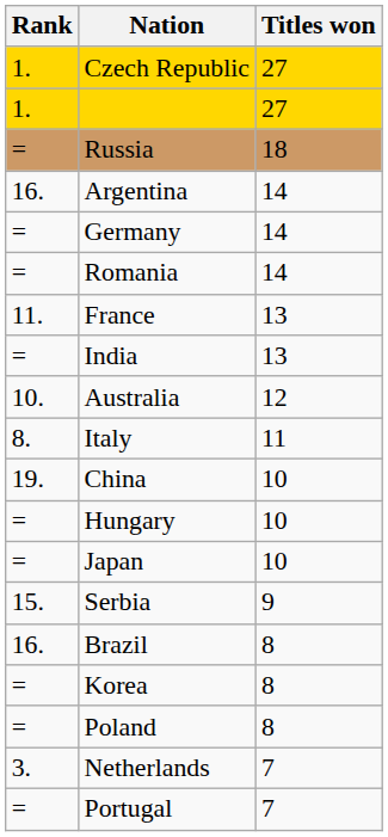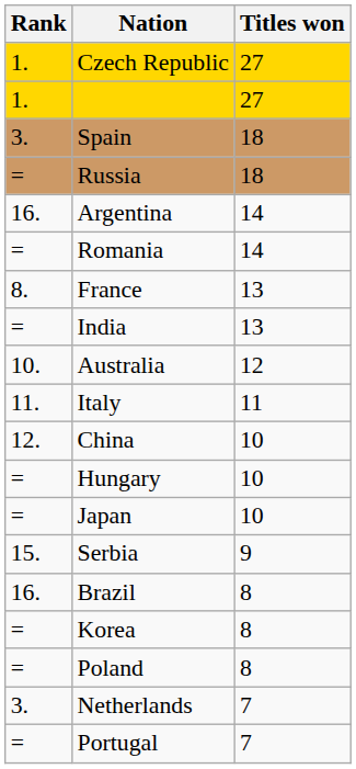+ row: 3. | Spain | 18
- row: = | Germany | 14
France | Rank: 11. -> 8.
Italy | Rank: 8. -> 11.
China | Rank: 19. -> 12.
